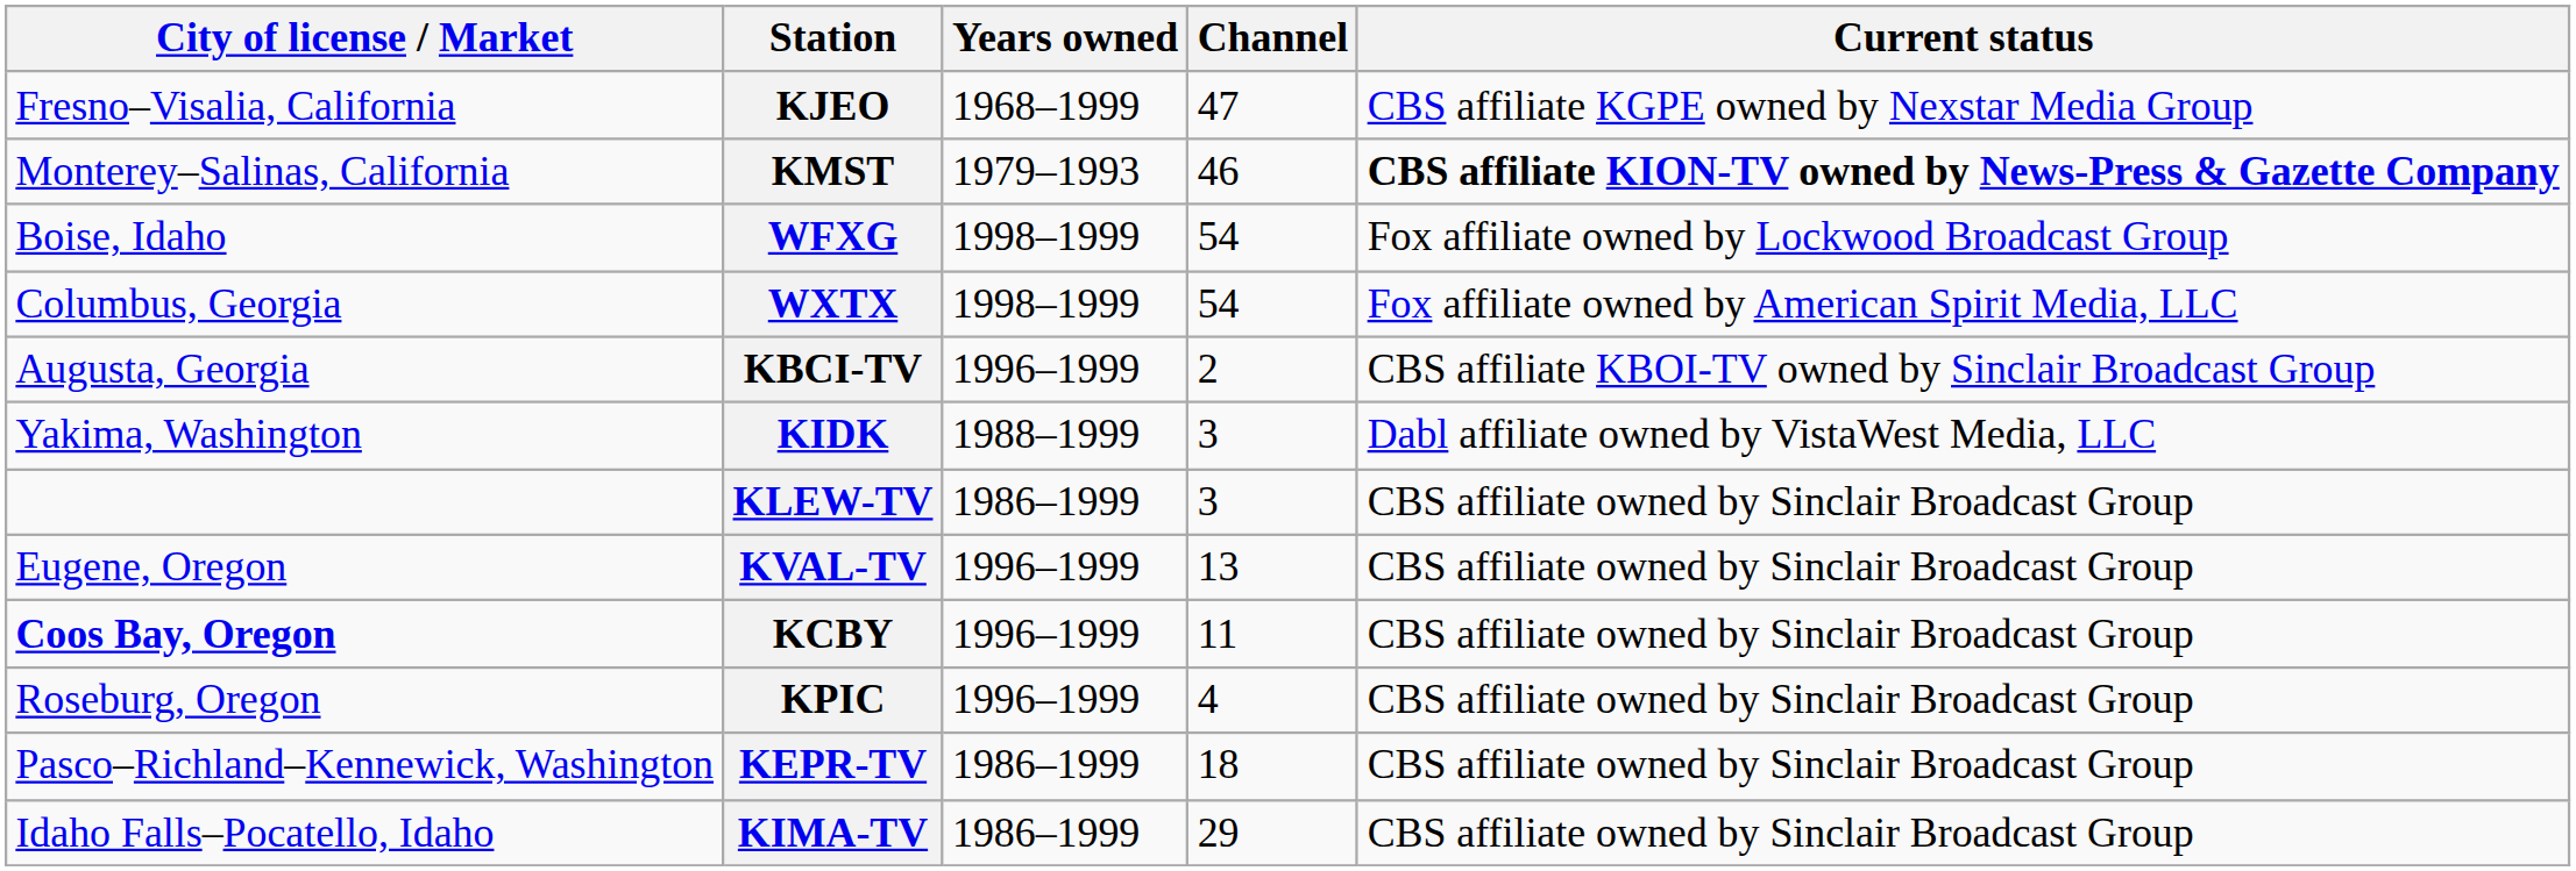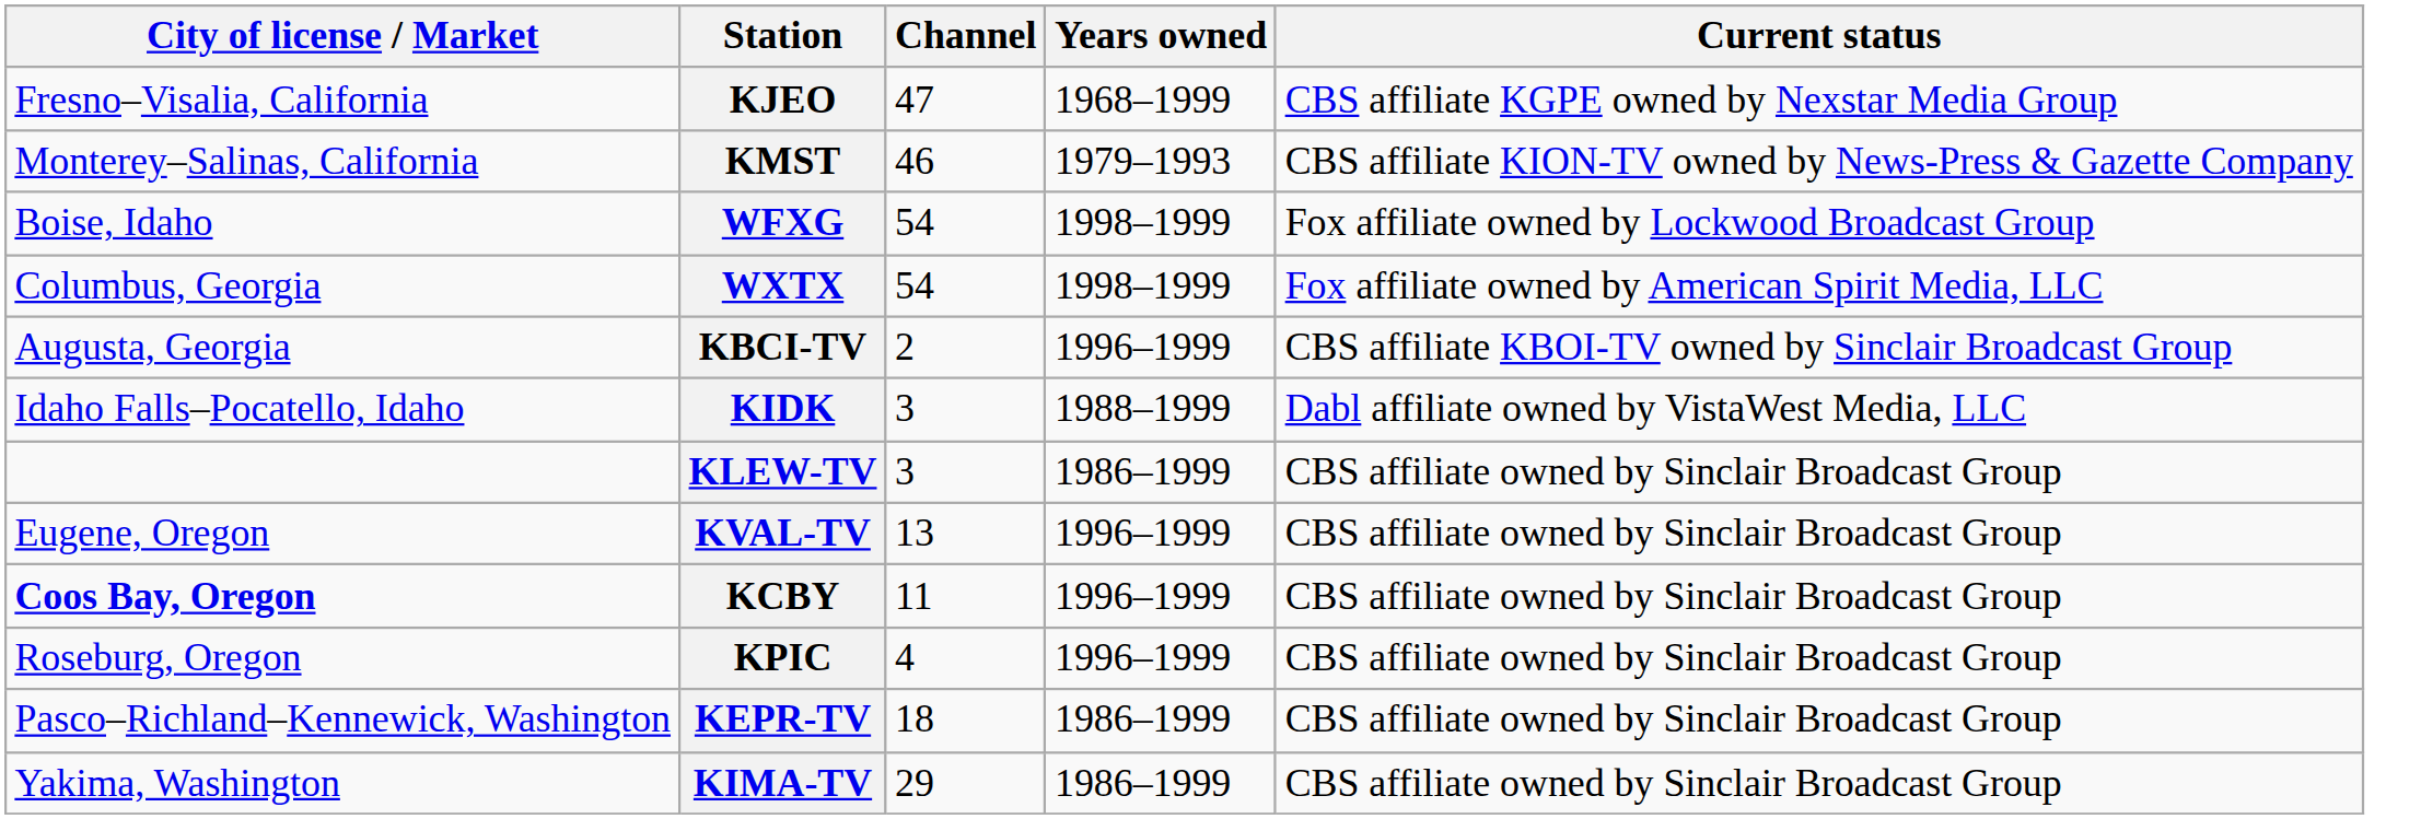columns swapped: Channel <-> Years owned
KMST | Current status: bold -> normal
KIDK | City of license / Market: Yakima, Washington -> Idaho Falls–Pocatello, Idaho
KIMA-TV | City of license / Market: Idaho Falls–Pocatello, Idaho -> Yakima, Washington
